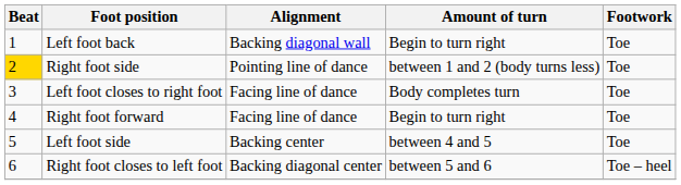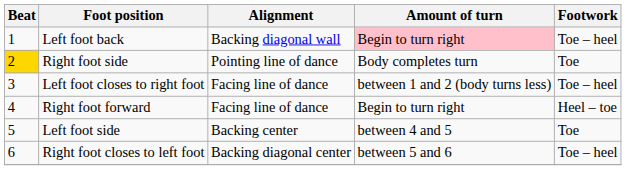Left foot back | Amount of turn: no background -> pink background
Left foot back | Footwork: Toe -> Toe – heel
Right foot side | Amount of turn: between 1 and 2 (body turns less) -> Body completes turn
Left foot closes to right foot | Amount of turn: Body completes turn -> between 1 and 2 (body turns less)
Left foot closes to right foot | Footwork: Toe -> Toe – heel
Right foot forward | Footwork: Toe -> Heel – toe
